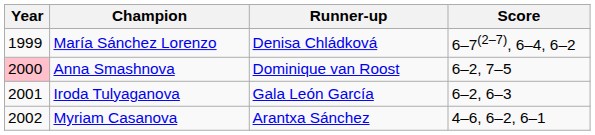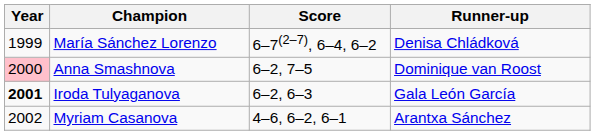columns swapped: Runner-up <-> Score
Iroda Tulyaganova | Year: normal -> bold
